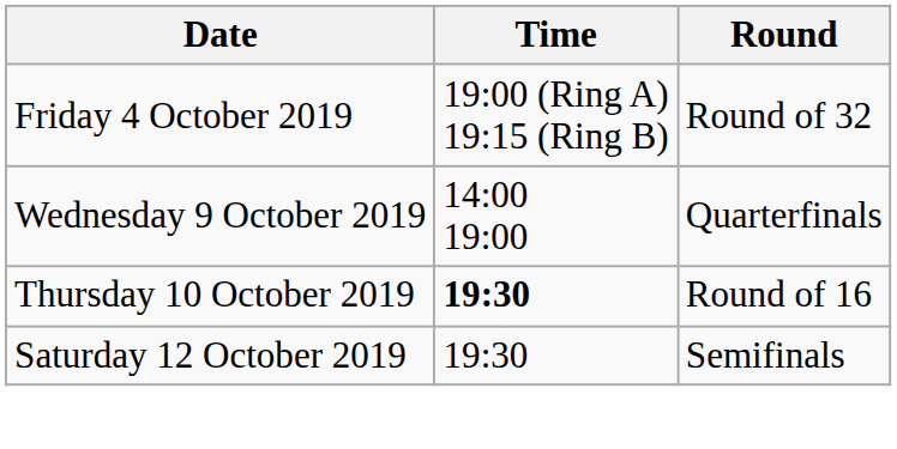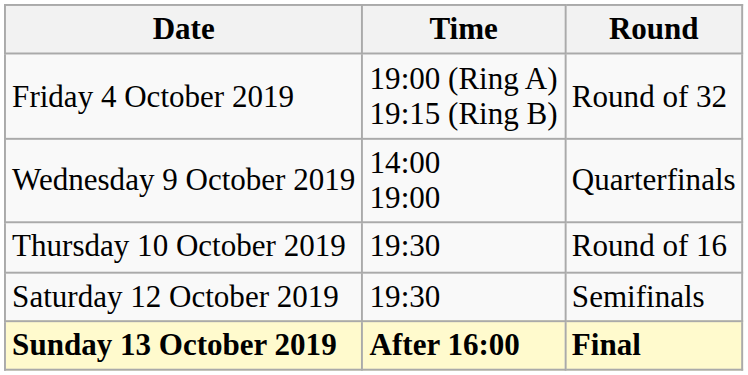Thursday 10 October 2019 | Time: bold -> normal
+ row: Sunday 13 October 2019 | After 16:00 | Final
